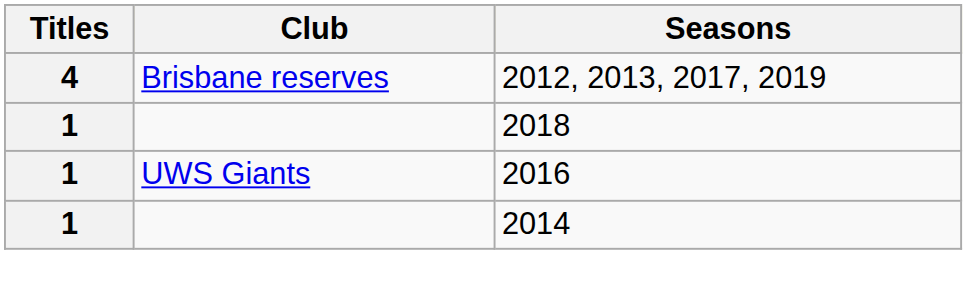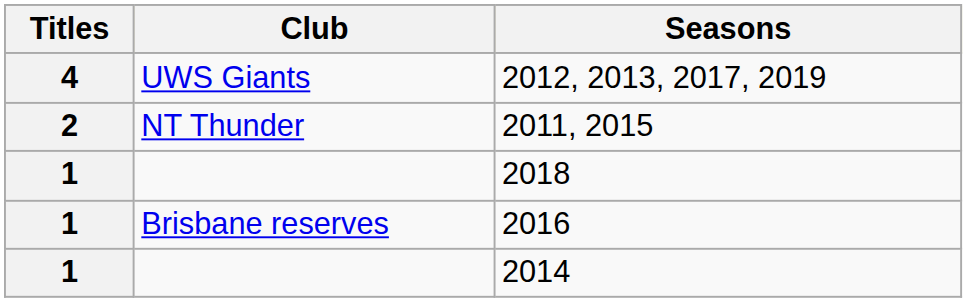2012, 2013, 2017, 2019 | Club: Brisbane reserves -> UWS Giants
+ row: 2 | NT Thunder | 2011, 2015
2016 | Club: UWS Giants -> Brisbane reserves
